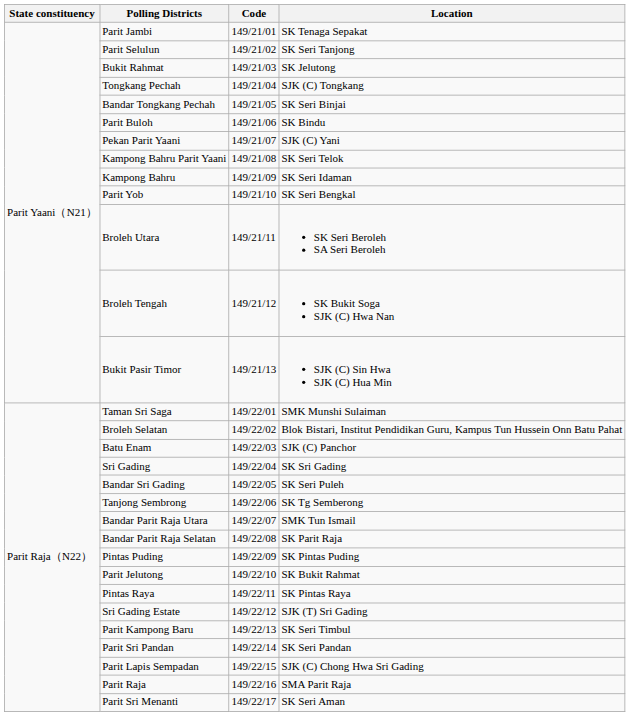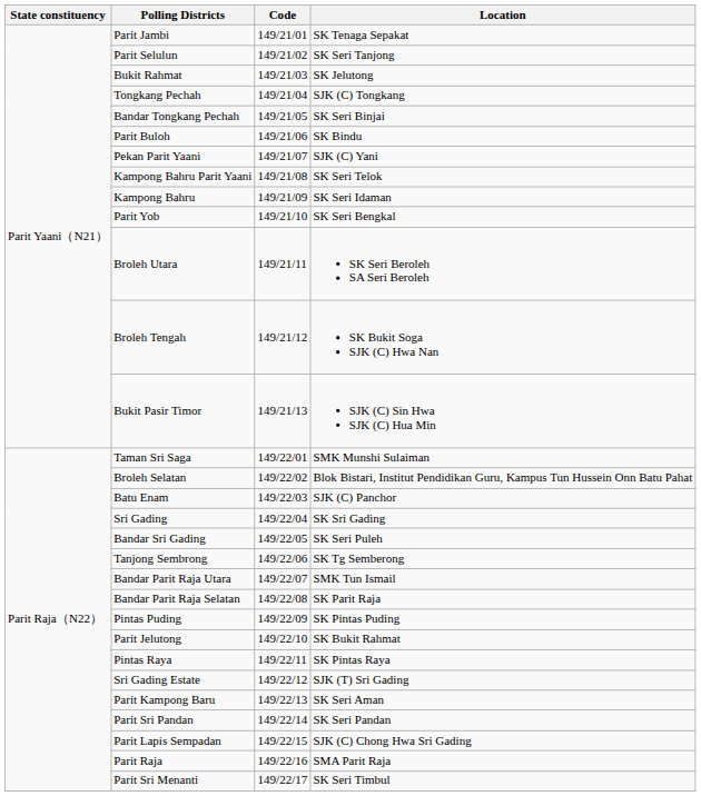Parit Kampong Baru | Location: SK Seri Timbul -> SK Seri Aman
Parit Sri Menanti | Location: SK Seri Aman -> SK Seri Timbul
